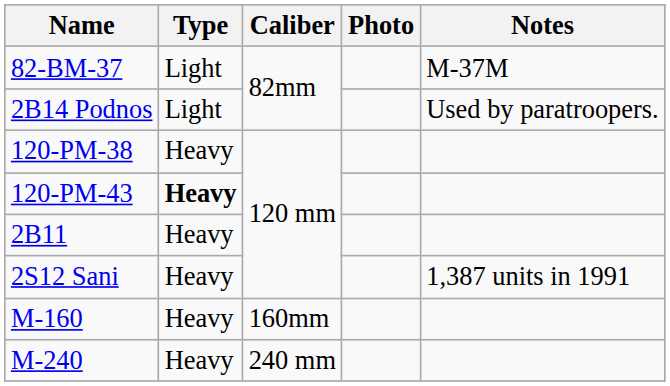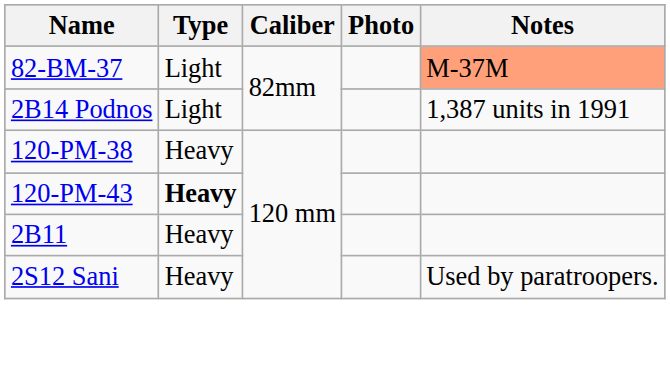82-BM-37 | Notes: no background -> lightsalmon background
2B14 Podnos | Notes: Used by paratroopers. -> 1,387 units in 1991
2S12 Sani | Notes: 1,387 units in 1991 -> Used by paratroopers.
- row: M-160 | Heavy | 160mm
- row: M-240 | Heavy | 240 mm
